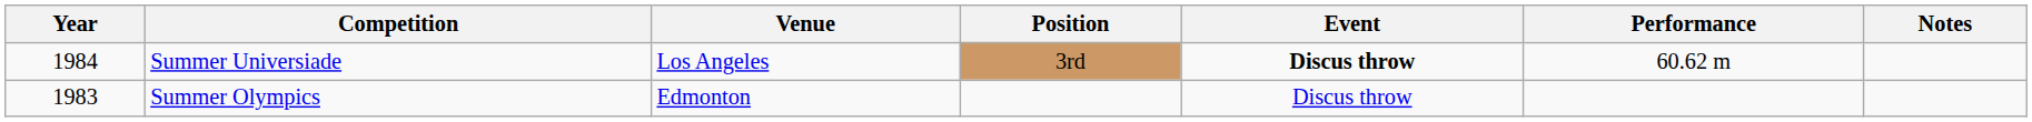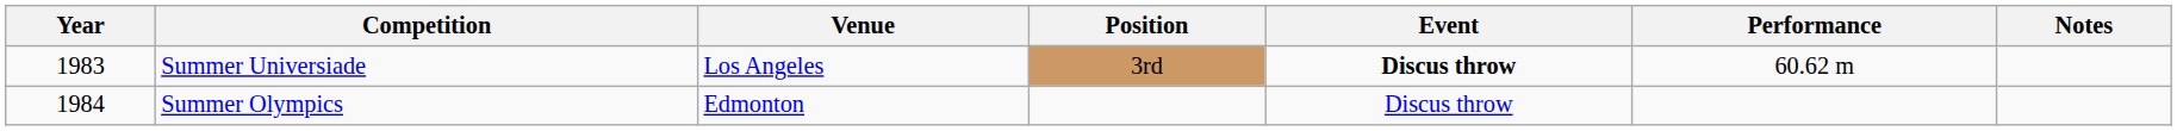Summer Universiade | Year: 1984 -> 1983
Summer Olympics | Year: 1983 -> 1984
